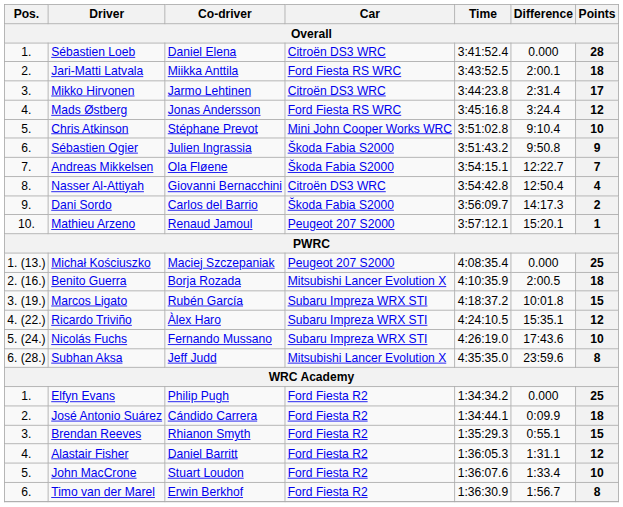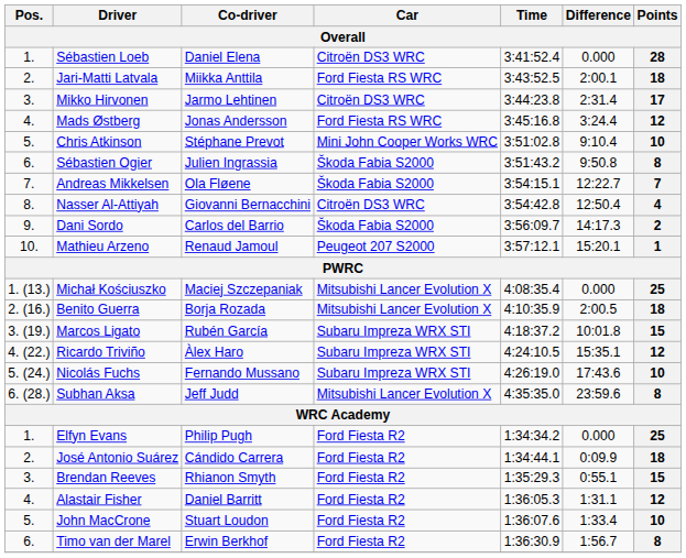Sébastien Ogier | Points: 9 -> 8
Michał Kościuszko | Car: Peugeot 207 S2000 -> Mitsubishi Lancer Evolution X
